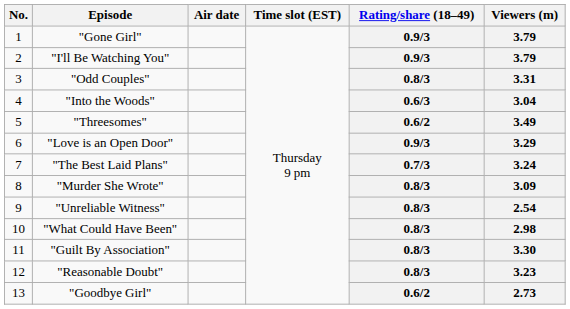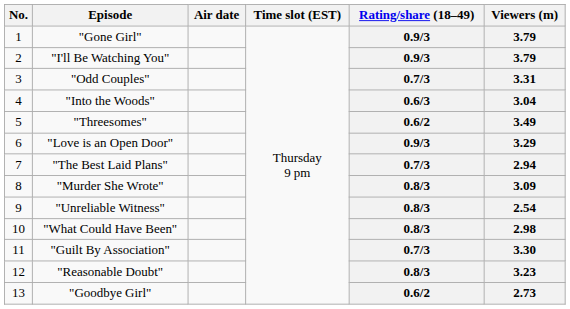"Odd Couples" | Rating/share (18–49): 0.8/3 -> 0.7/3
"The Best Laid Plans" | Viewers (m): 3.24 -> 2.94
"Guilt By Association" | Rating/share (18–49): 0.8/3 -> 0.7/3
